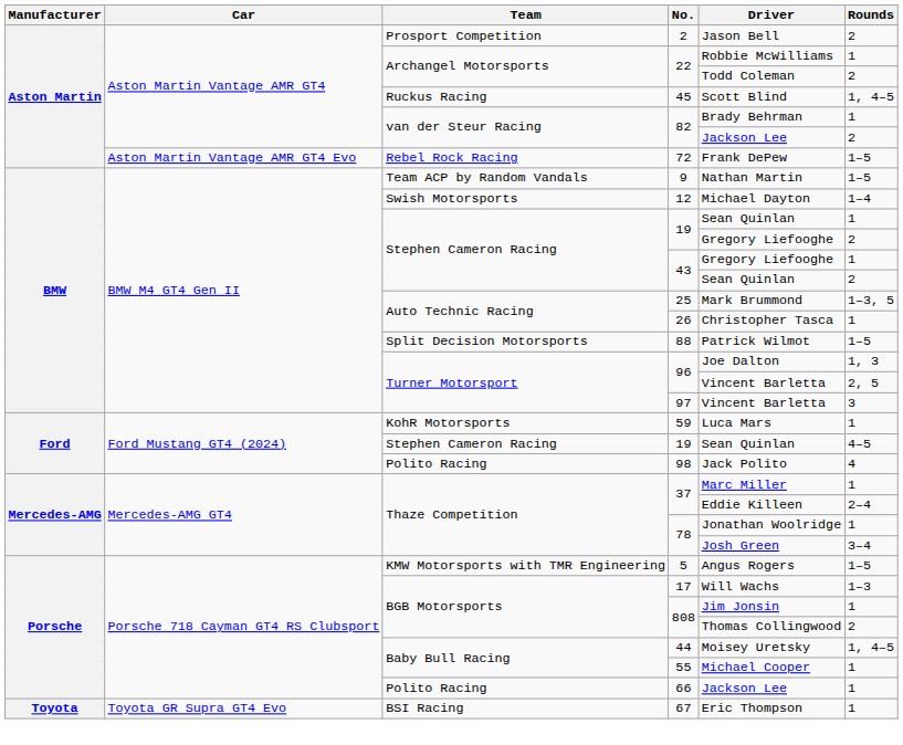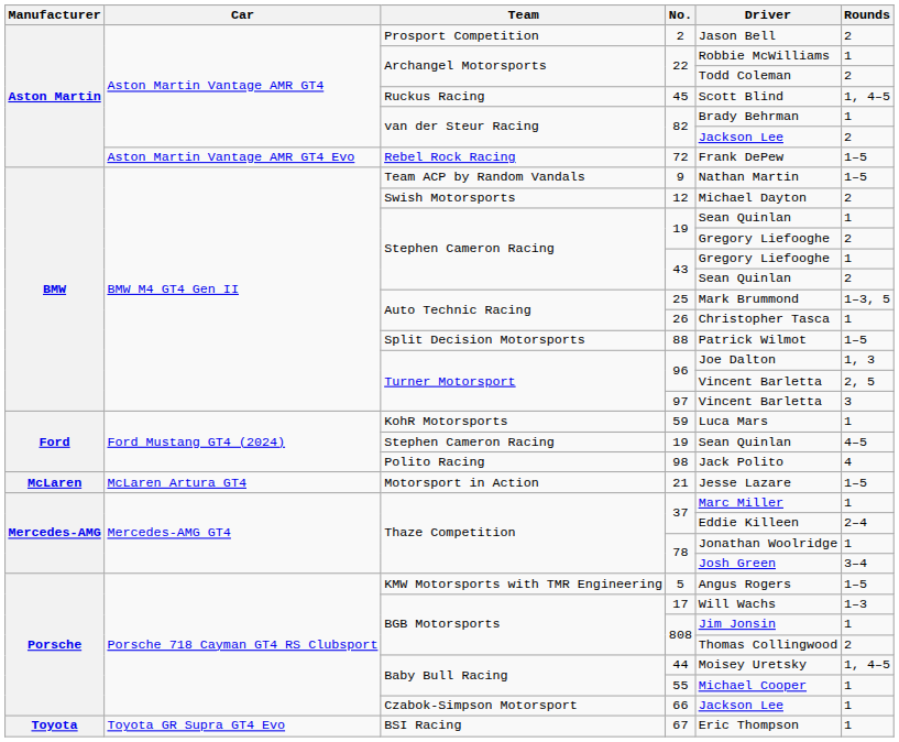12 | Rounds: 1–4 -> 2
+ row: McLaren | McLaren Artura GT4 | Motorsport in Action | 21 | Jesse Lazare | 1–5
66 | Team: Polito Racing -> Czabok-Simpson Motorsport
